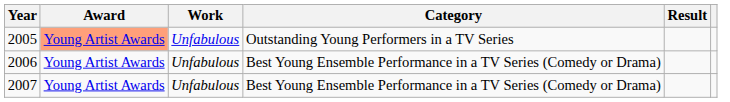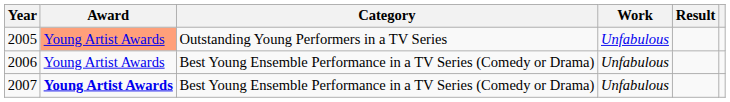columns swapped: Category <-> Work
2007 | Award: normal -> bold
